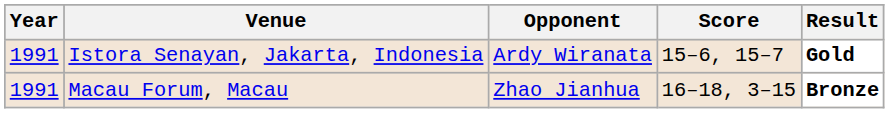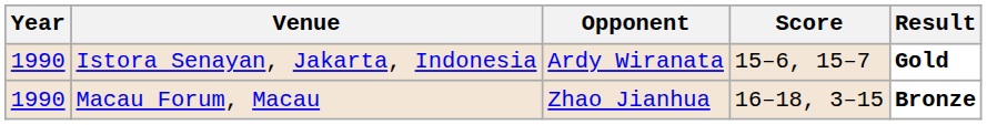Istora Senayan, Jakarta, Indonesia | Year: 1991 -> 1990
Macau Forum, Macau | Year: 1991 -> 1990
